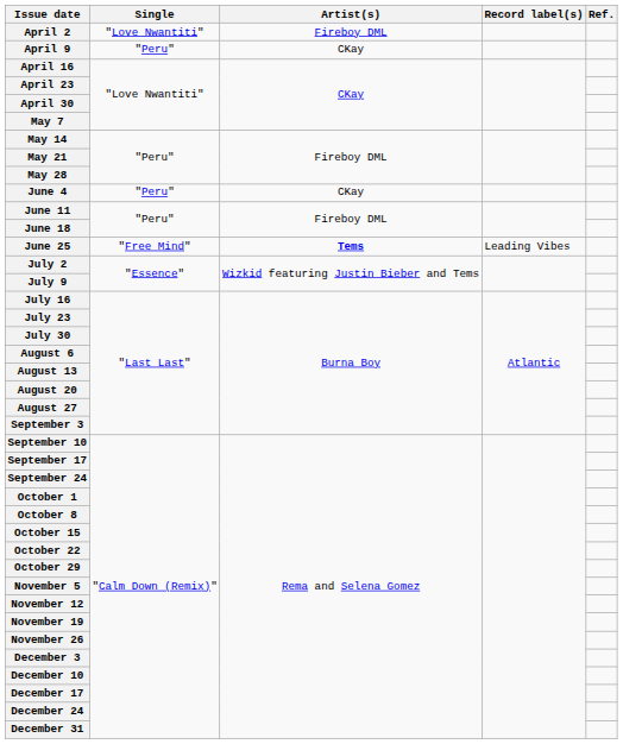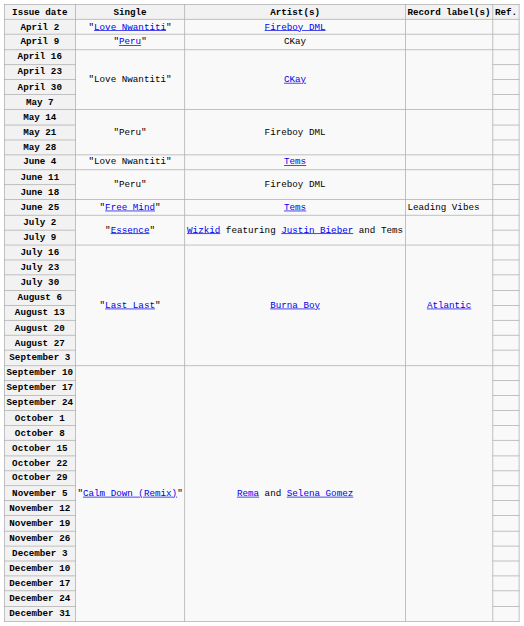June 4 | Single: "Peru" -> "Love Nwantiti"
June 4 | Artist(s): CKay -> Tems
June 25 | Artist(s): bold -> normal
